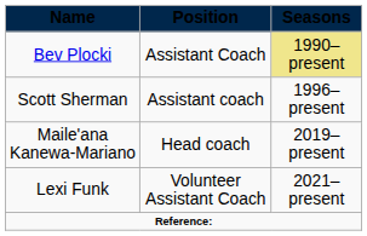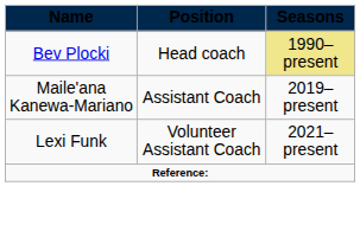Bev Plocki | Position: Assistant Coach -> Head coach
- row: Scott Sherman | Assistant coach | 1996–present
Maile'ana Kanewa-Mariano | Position: Head coach -> Assistant Coach
